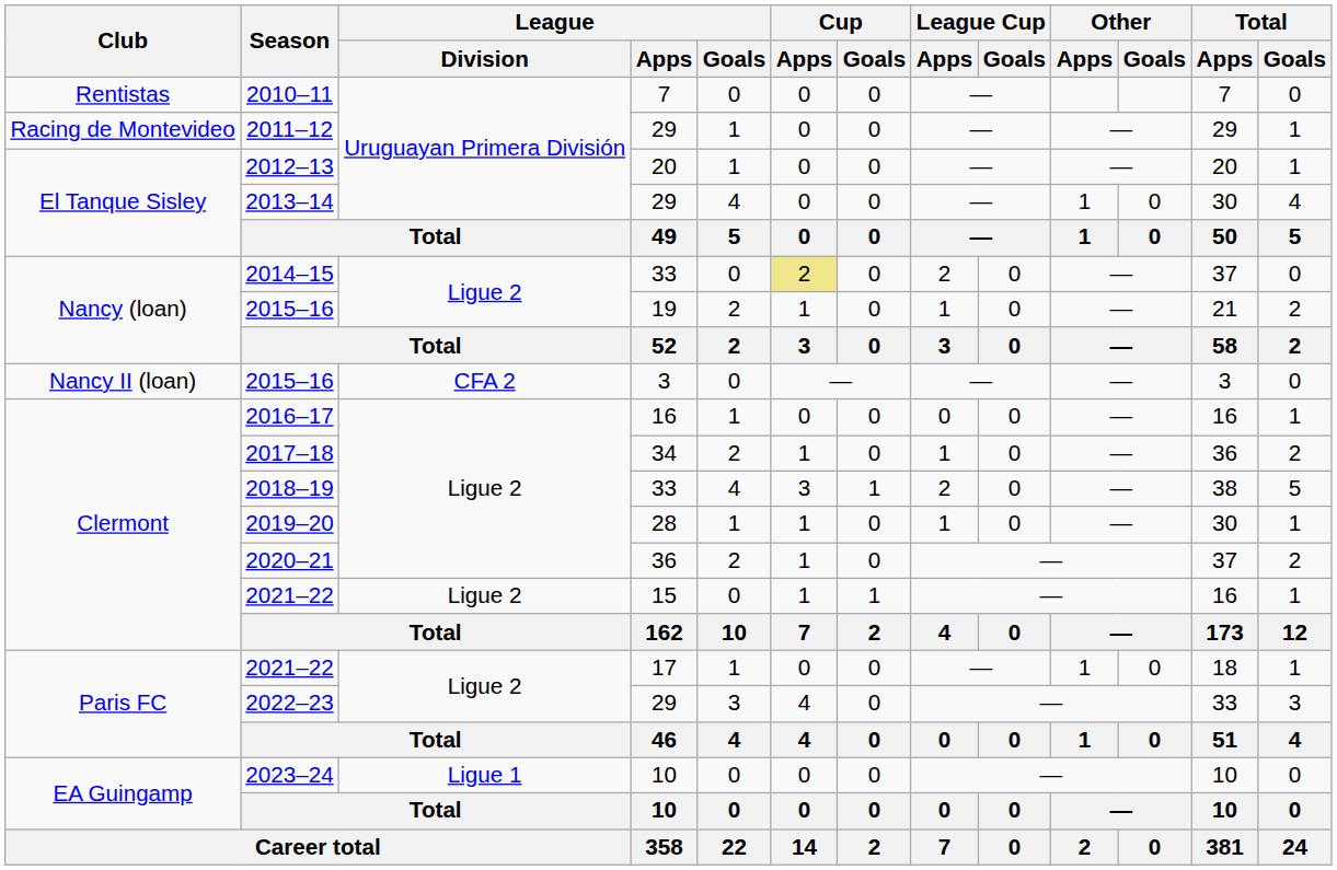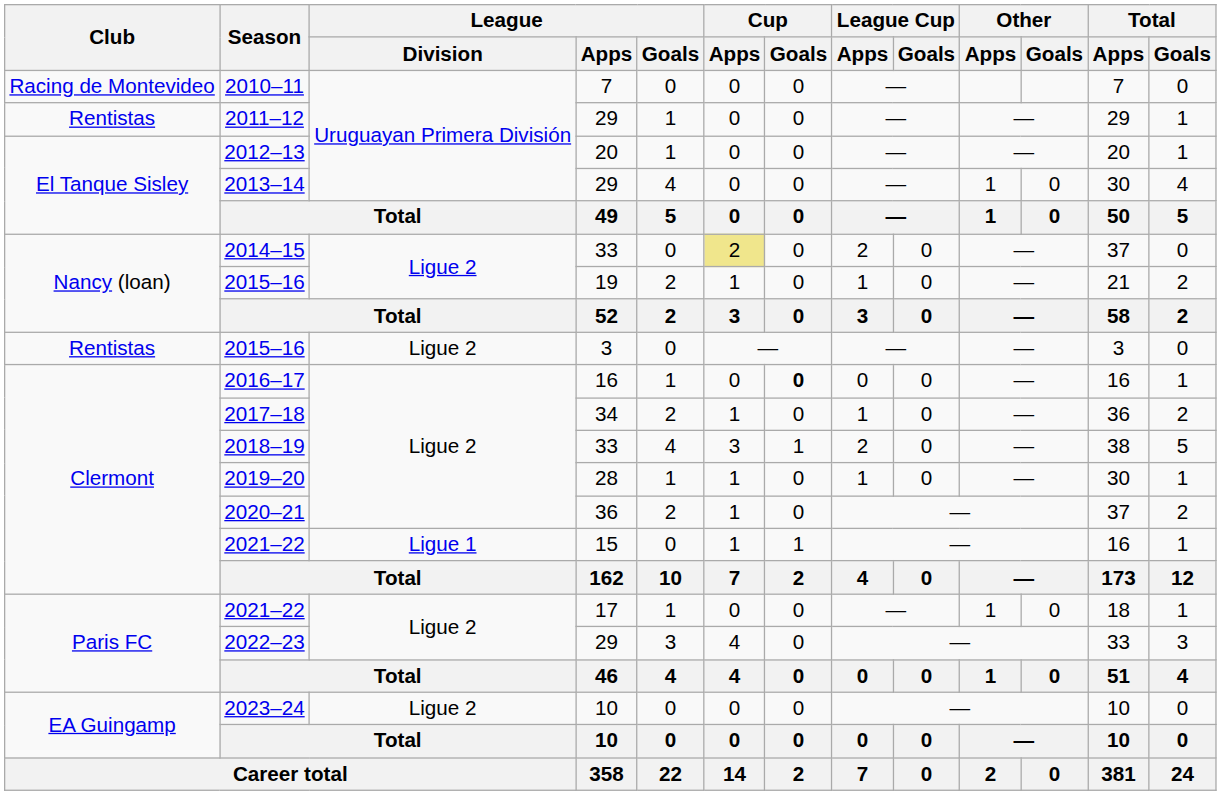2010–11 | Club: Rentistas -> Racing de Montevideo
2011–12 | Club: Racing de Montevideo -> Rentistas
2015–16 / 3 | Club: Nancy II (loan) -> Rentistas
2015–16 / 3 | League / Division: CFA 2 -> Ligue 2
2016–17 | Cup / Goals: normal -> bold
2021–22 / 15 | League / Division: Ligue 2 -> Ligue 1
2023–24 | League / Division: Ligue 1 -> Ligue 2
